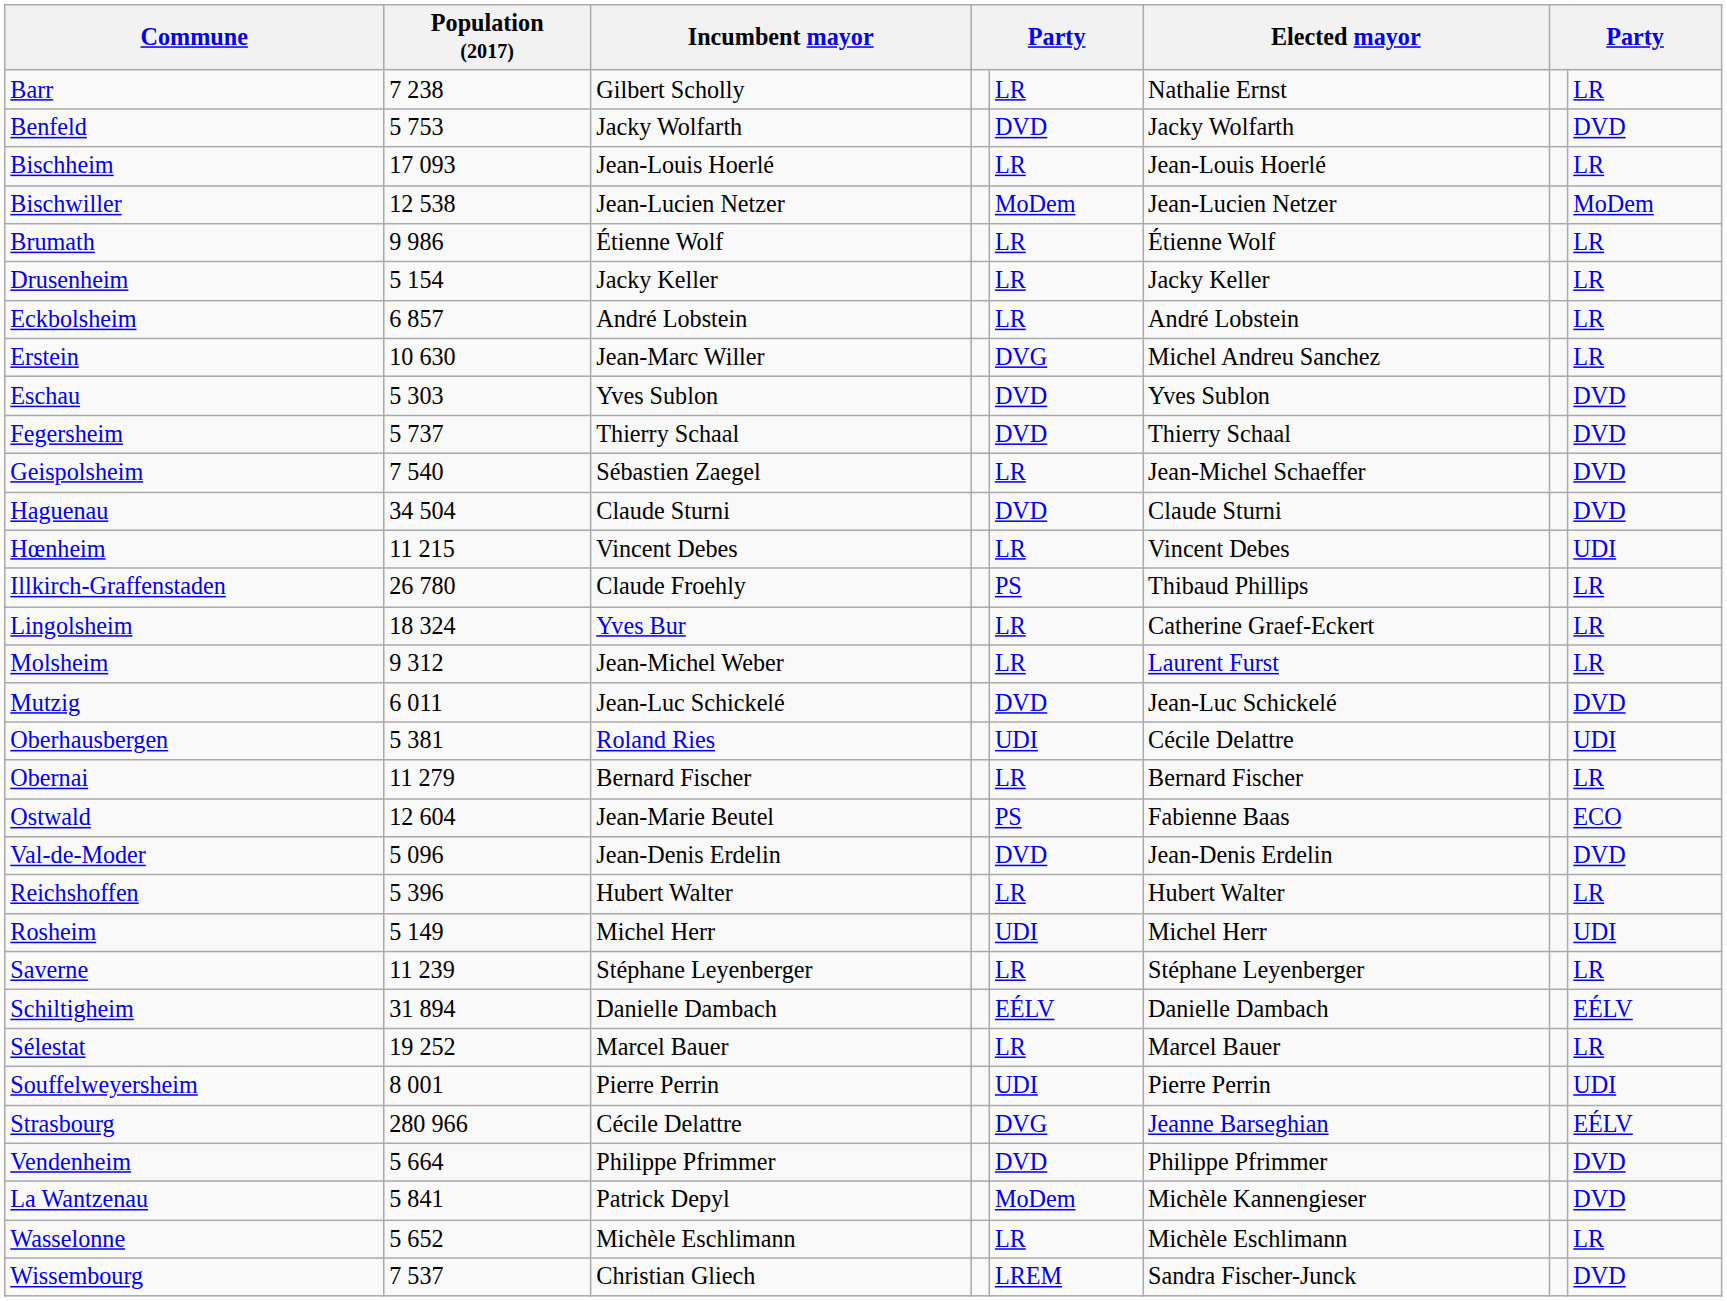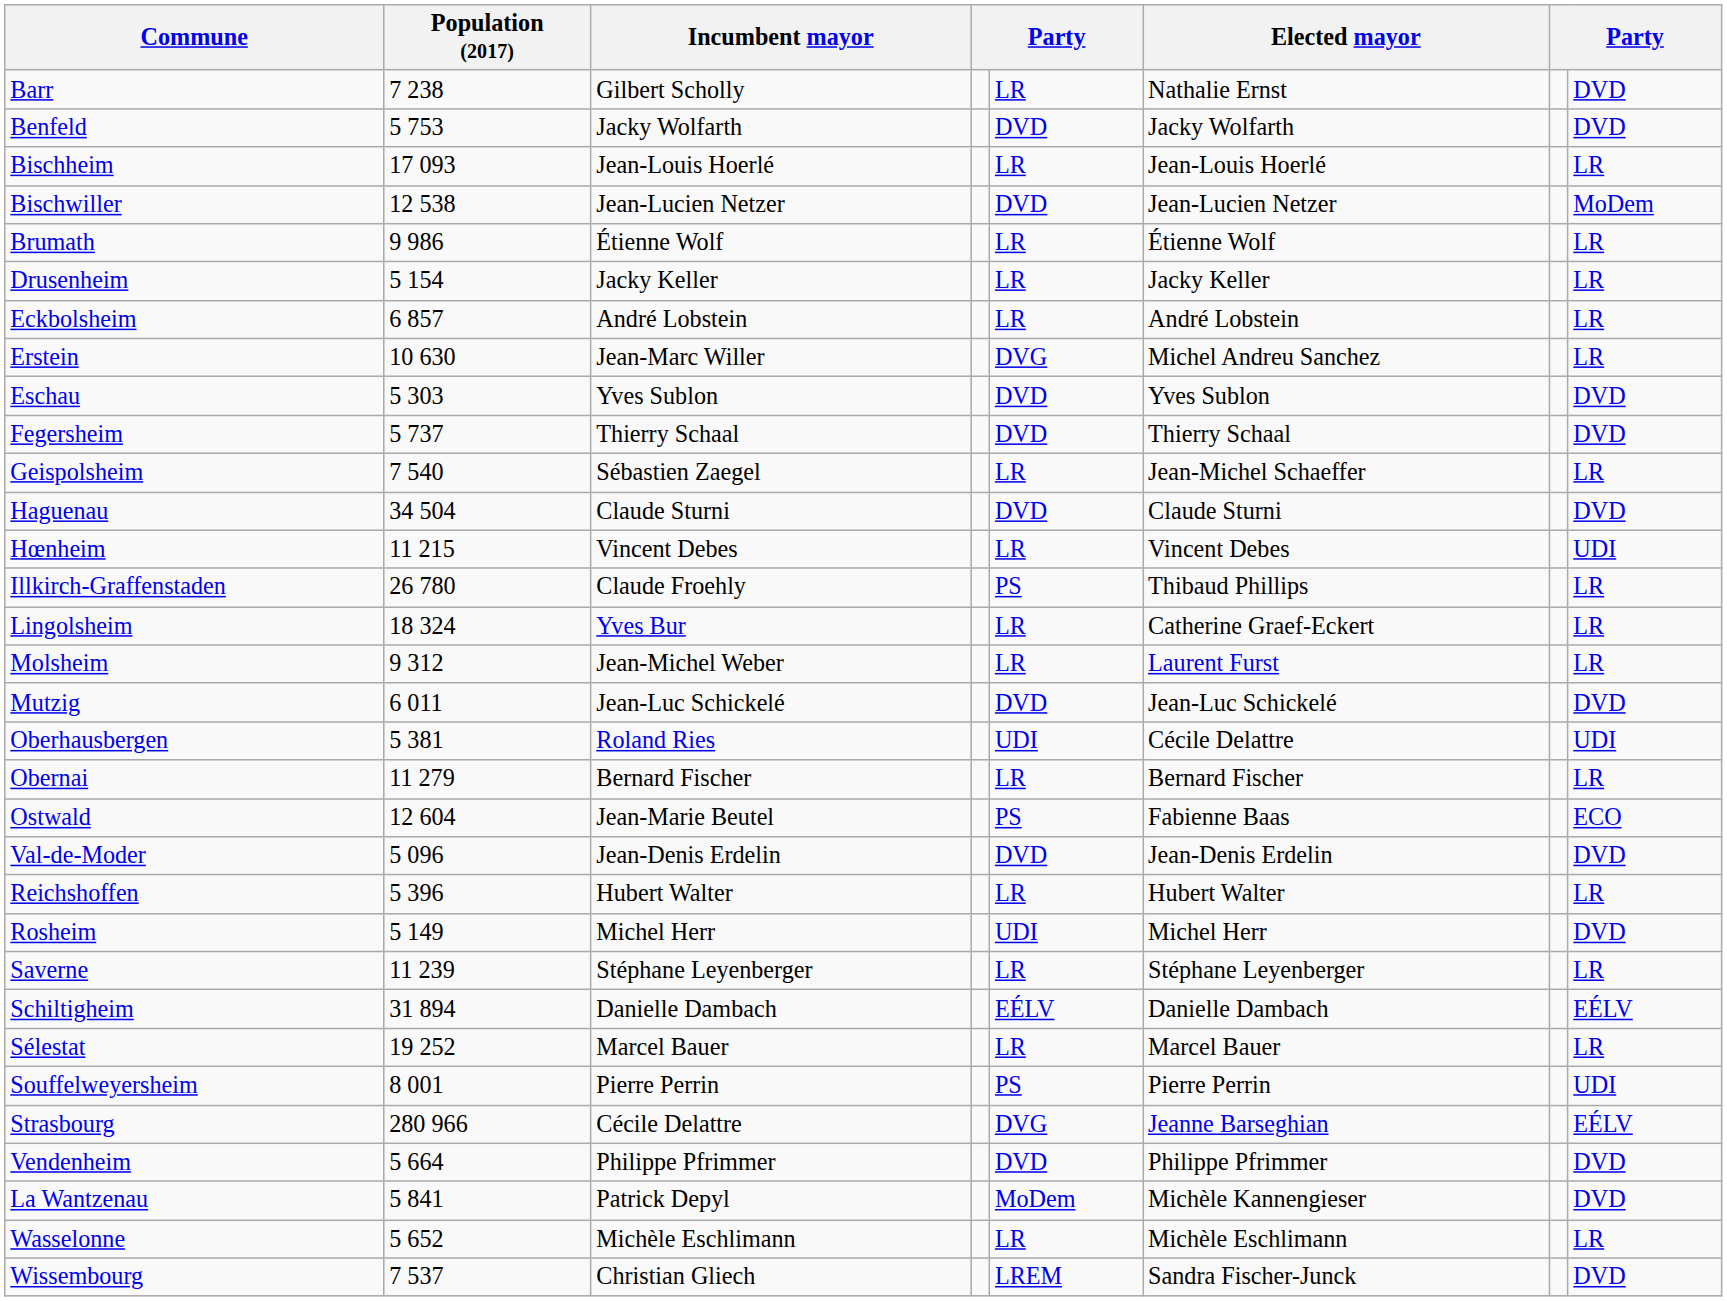Barr | column 8: LR -> DVD
Bischwiller | column 5: MoDem -> DVD
Geispolsheim | column 8: DVD -> LR
Rosheim | column 8: UDI -> DVD
Souffelweyersheim | column 5: UDI -> PS
